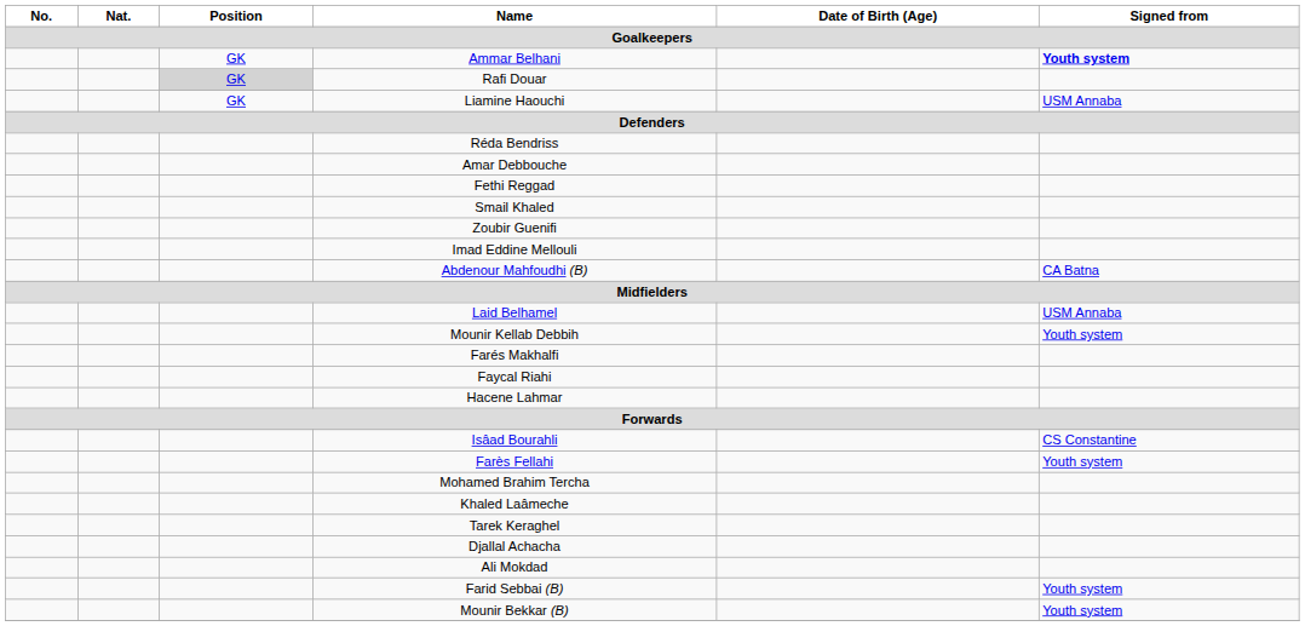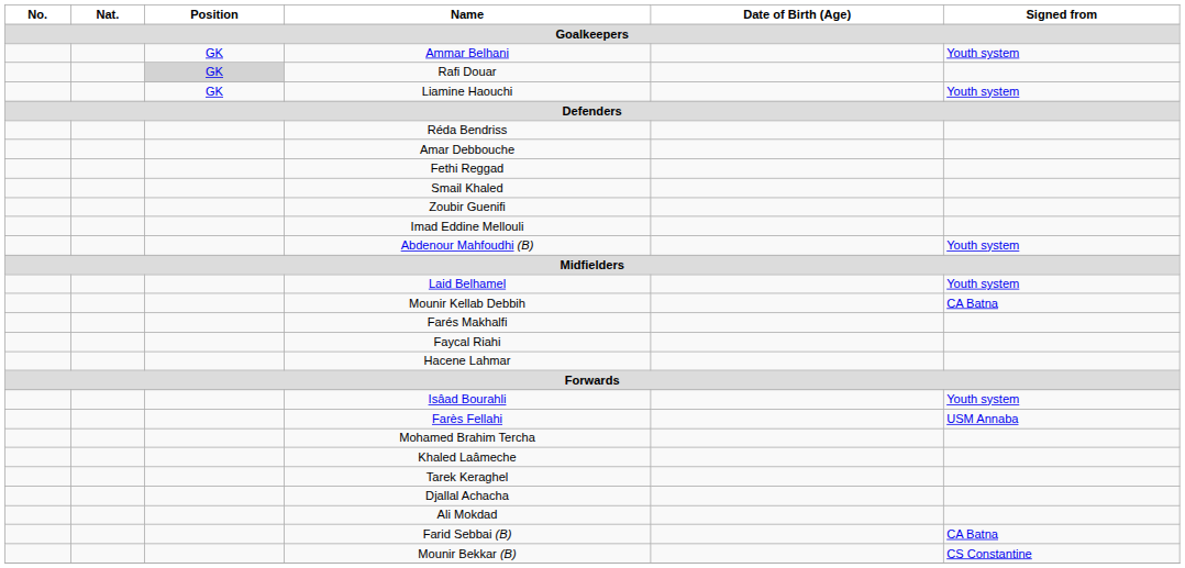Ammar Belhani | Signed from: bold -> normal
Liamine Haouchi | Signed from: USM Annaba -> Youth system
Abdenour Mahfoudhi (B) | Signed from: CA Batna -> Youth system
Laid Belhamel | Signed from: USM Annaba -> Youth system
Mounir Kellab Debbih | Signed from: Youth system -> CA Batna
Isâad Bourahli | Signed from: CS Constantine -> Youth system
Farès Fellahi | Signed from: Youth system -> USM Annaba
Farid Sebbai (B) | Signed from: Youth system -> CA Batna
Mounir Bekkar (B) | Signed from: Youth system -> CS Constantine
